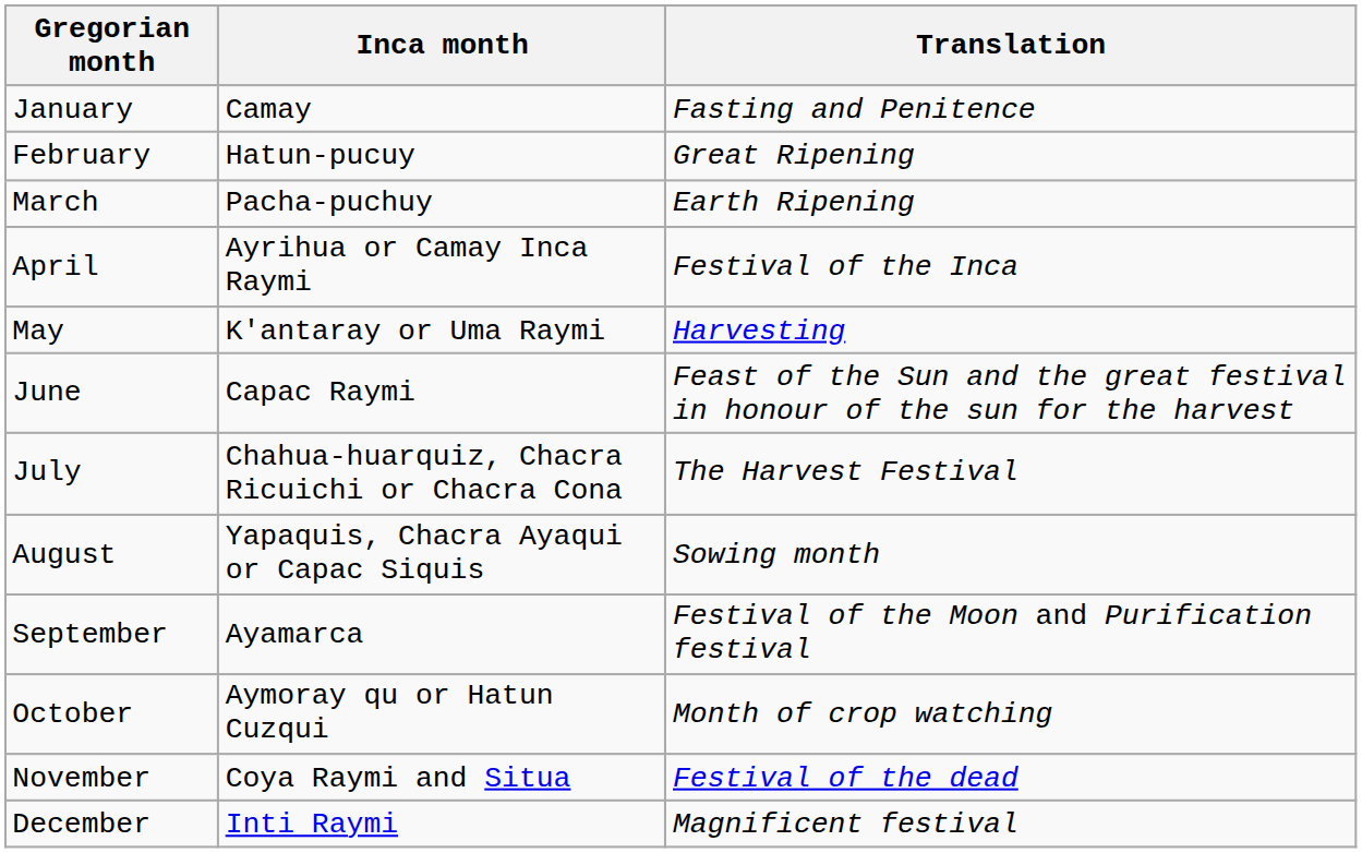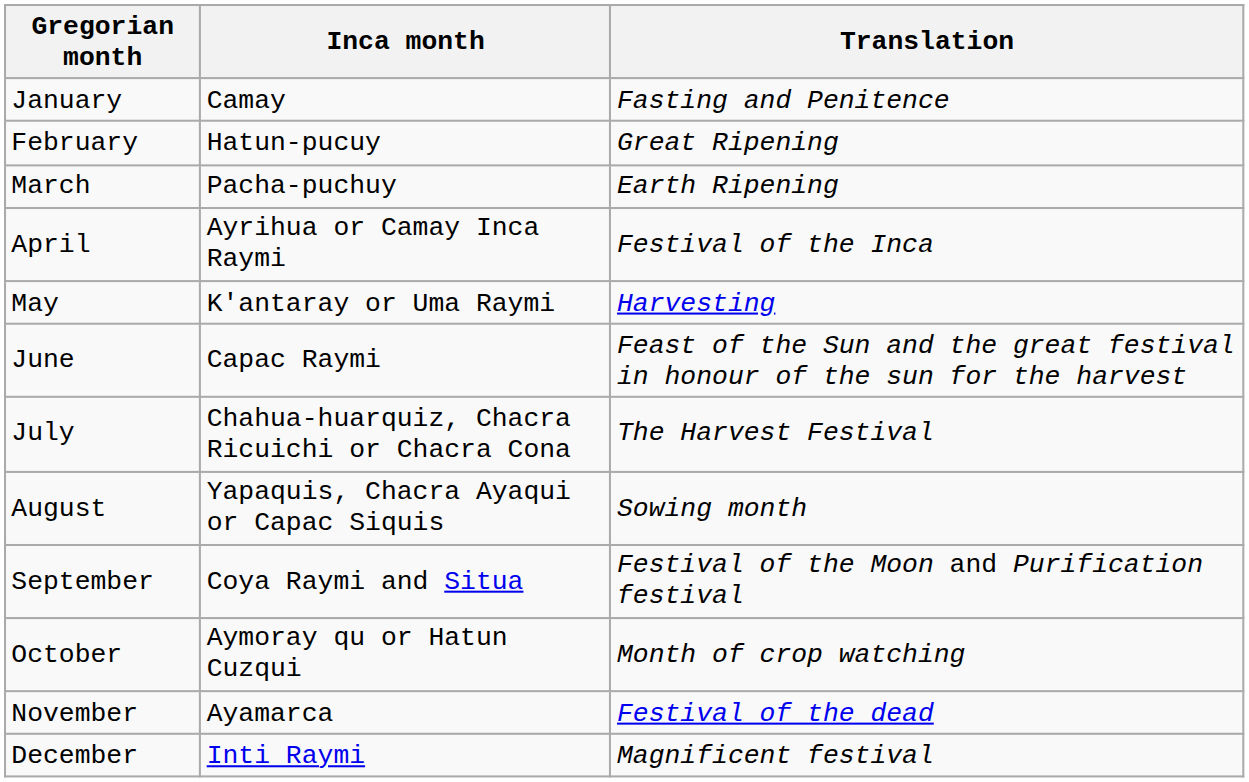September | Inca month: Ayamarca -> Coya Raymi and Situa
November | Inca month: Coya Raymi and Situa -> Ayamarca
